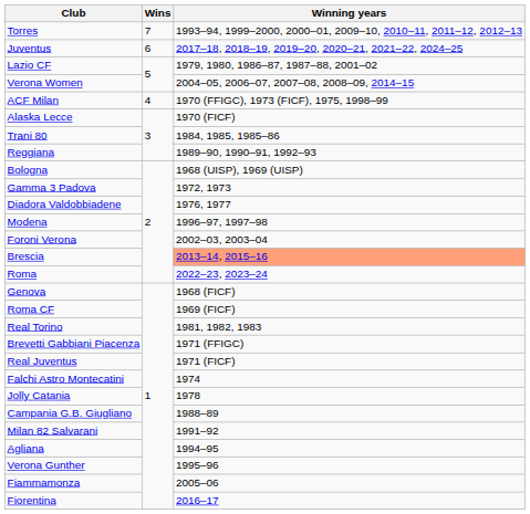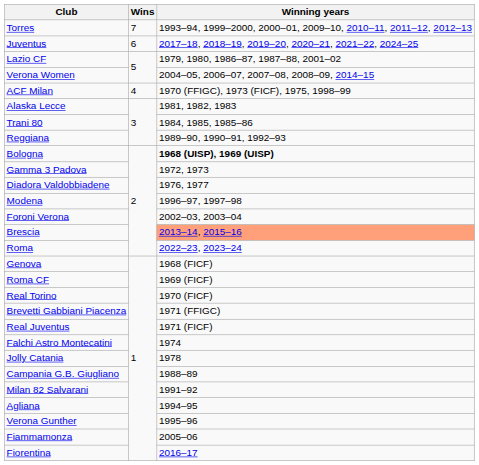Alaska Lecce | Winning years: 1970 (FICF) -> 1981, 1982, 1983
Bologna | Winning years: normal -> bold
Real Torino | Winning years: 1981, 1982, 1983 -> 1970 (FICF)
